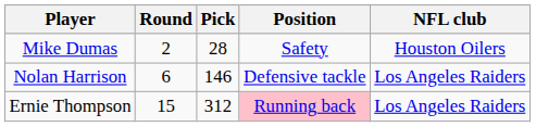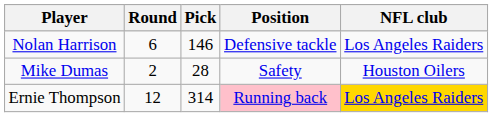rows swapped: Mike Dumas <-> Nolan Harrison
Ernie Thompson | Round: 15 -> 12
Ernie Thompson | Pick: 312 -> 314
Ernie Thompson | NFL club: no background -> gold background
